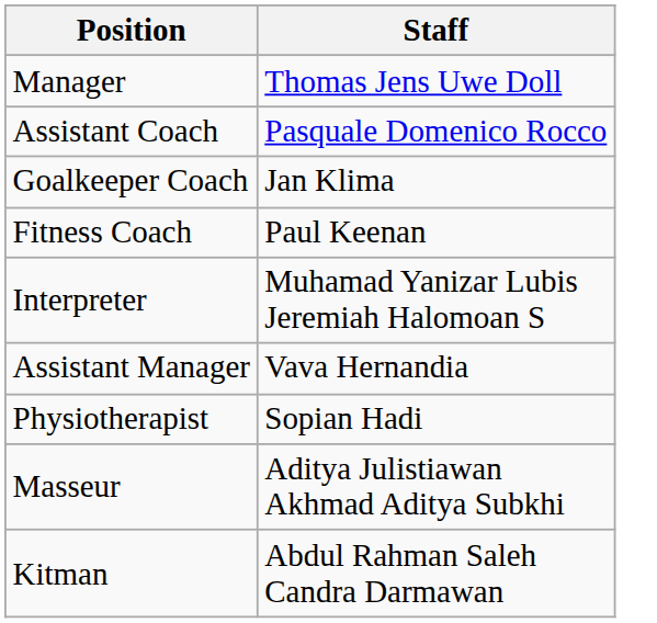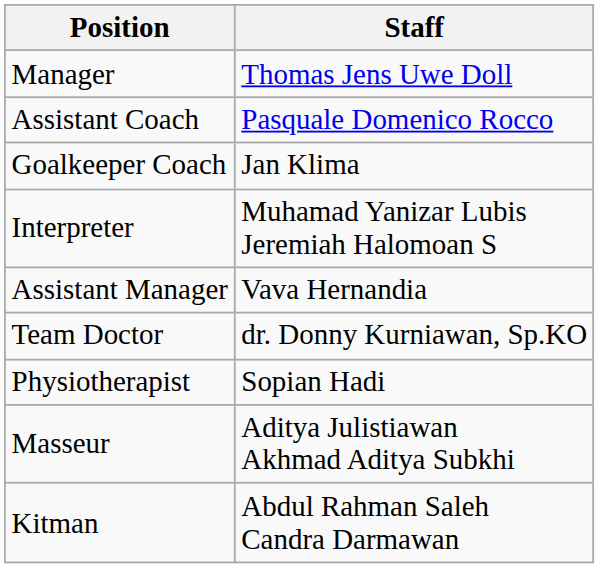- row: Fitness Coach | Paul Keenan
+ row: Team Doctor | dr. Donny Kurniawan, Sp.KO
